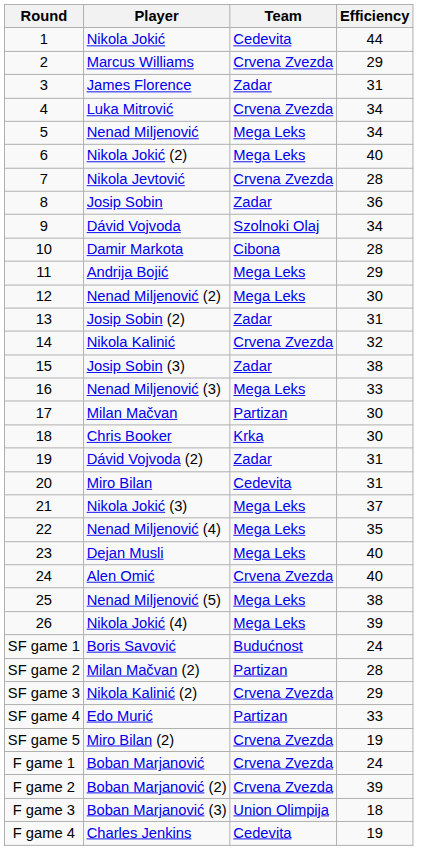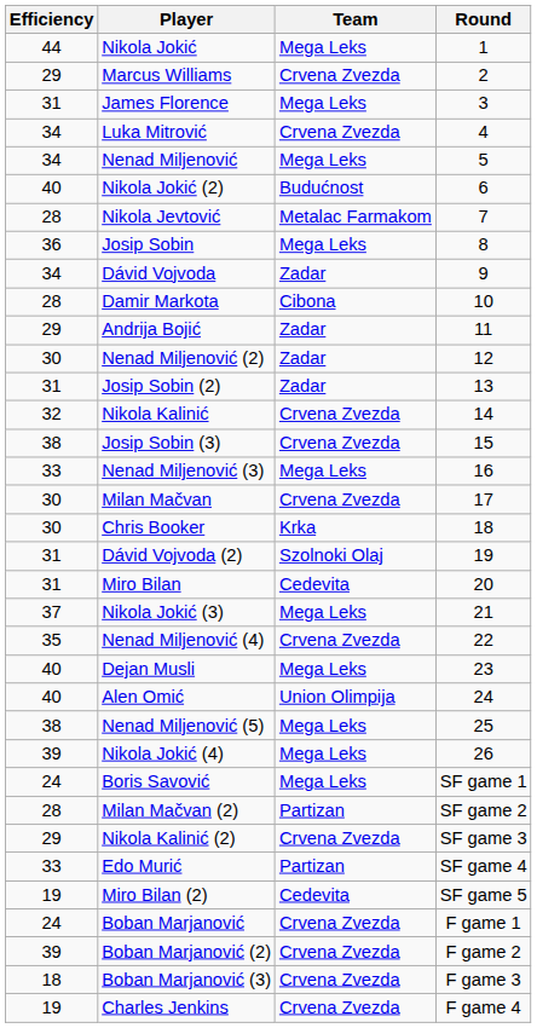columns swapped: Round <-> Efficiency
Nikola Jokić | Team: Cedevita -> Mega Leks
James Florence | Team: Zadar -> Mega Leks
Nikola Jokić (2) | Team: Mega Leks -> Budućnost
Nikola Jevtović | Team: Crvena Zvezda -> Metalac Farmakom
Josip Sobin | Team: Zadar -> Mega Leks
Dávid Vojvoda | Team: Szolnoki Olaj -> Zadar
Andrija Bojić | Team: Mega Leks -> Zadar
Nenad Miljenović (2) | Team: Mega Leks -> Zadar
Josip Sobin (3) | Team: Zadar -> Crvena Zvezda
Milan Mačvan | Team: Partizan -> Crvena Zvezda
Dávid Vojvoda (2) | Team: Zadar -> Szolnoki Olaj
Nenad Miljenović (4) | Team: Mega Leks -> Crvena Zvezda
Alen Omić | Team: Crvena Zvezda -> Union Olimpija
Boris Savović | Team: Budućnost -> Mega Leks
Miro Bilan (2) | Team: Crvena Zvezda -> Cedevita
Boban Marjanović (3) | Team: Union Olimpija -> Crvena Zvezda
Charles Jenkins | Team: Cedevita -> Crvena Zvezda
